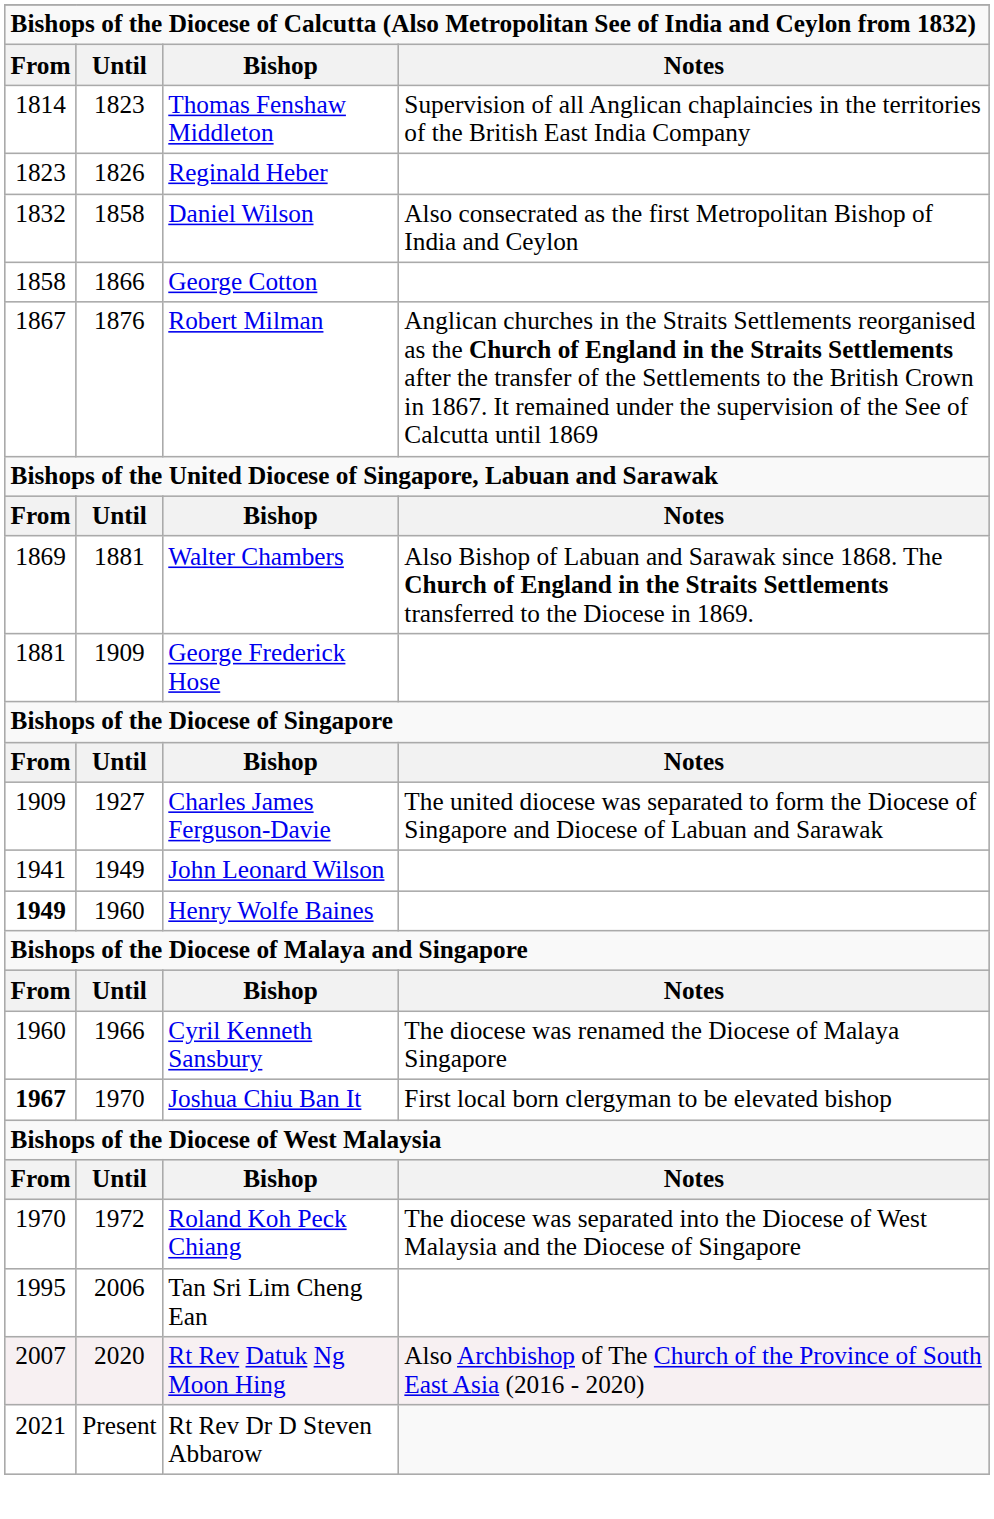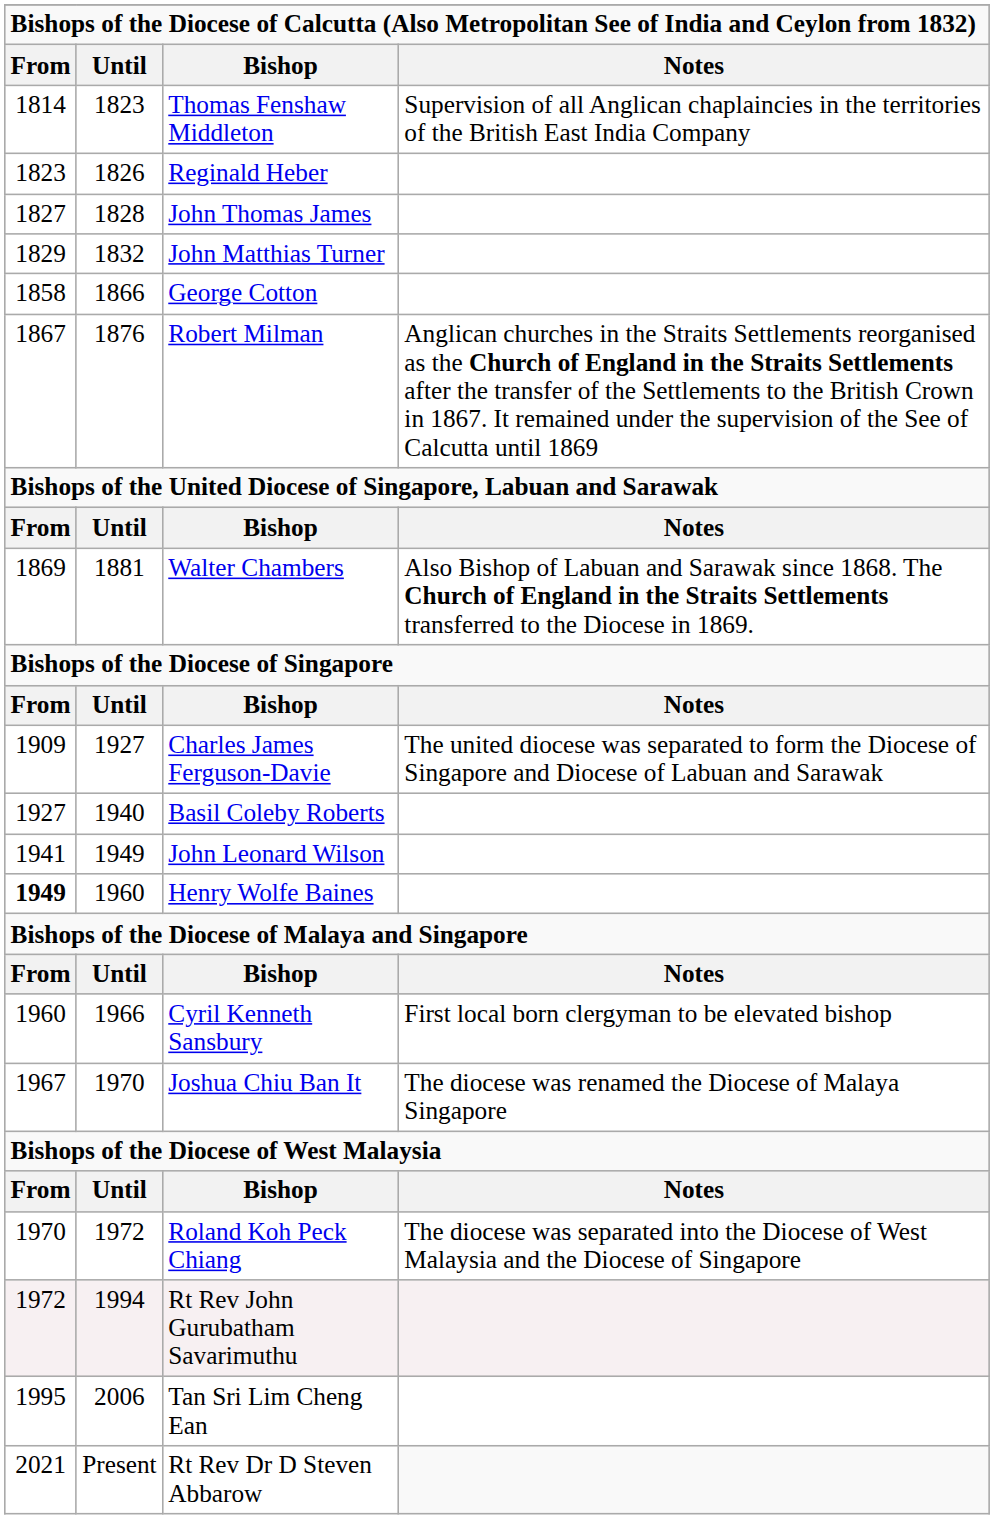+ row: 1827 | 1828 | John Thomas James
+ row: 1829 | 1832 | John Matthias Turner
- row: 1832 | 1858 | Daniel Wilson | Also consecrated as the first Metropolitan Bishop of India and Ceylon
- row: 1881 | 1909 | George Frederick Hose
+ row: 1927 | 1940 | Basil Coleby Roberts
Cyril Kenneth Sansbury | Notes: The diocese was renamed the Diocese of Malaya Singapore -> First local born clergyman to be elevated bishop
Joshua Chiu Ban It | From: bold -> normal
Joshua Chiu Ban It | Notes: First local born clergyman to be elevated bishop -> The diocese was renamed the Diocese of Malaya Singapore
+ row: 1972 | 1994 | Rt Rev John Gurubatham Savarimuthu
- row: 2007 | 2020 | Rt Rev Datuk Ng Moon Hing | Also Archbishop of The Church of the Province of South East Asia (2016 - 2020)
